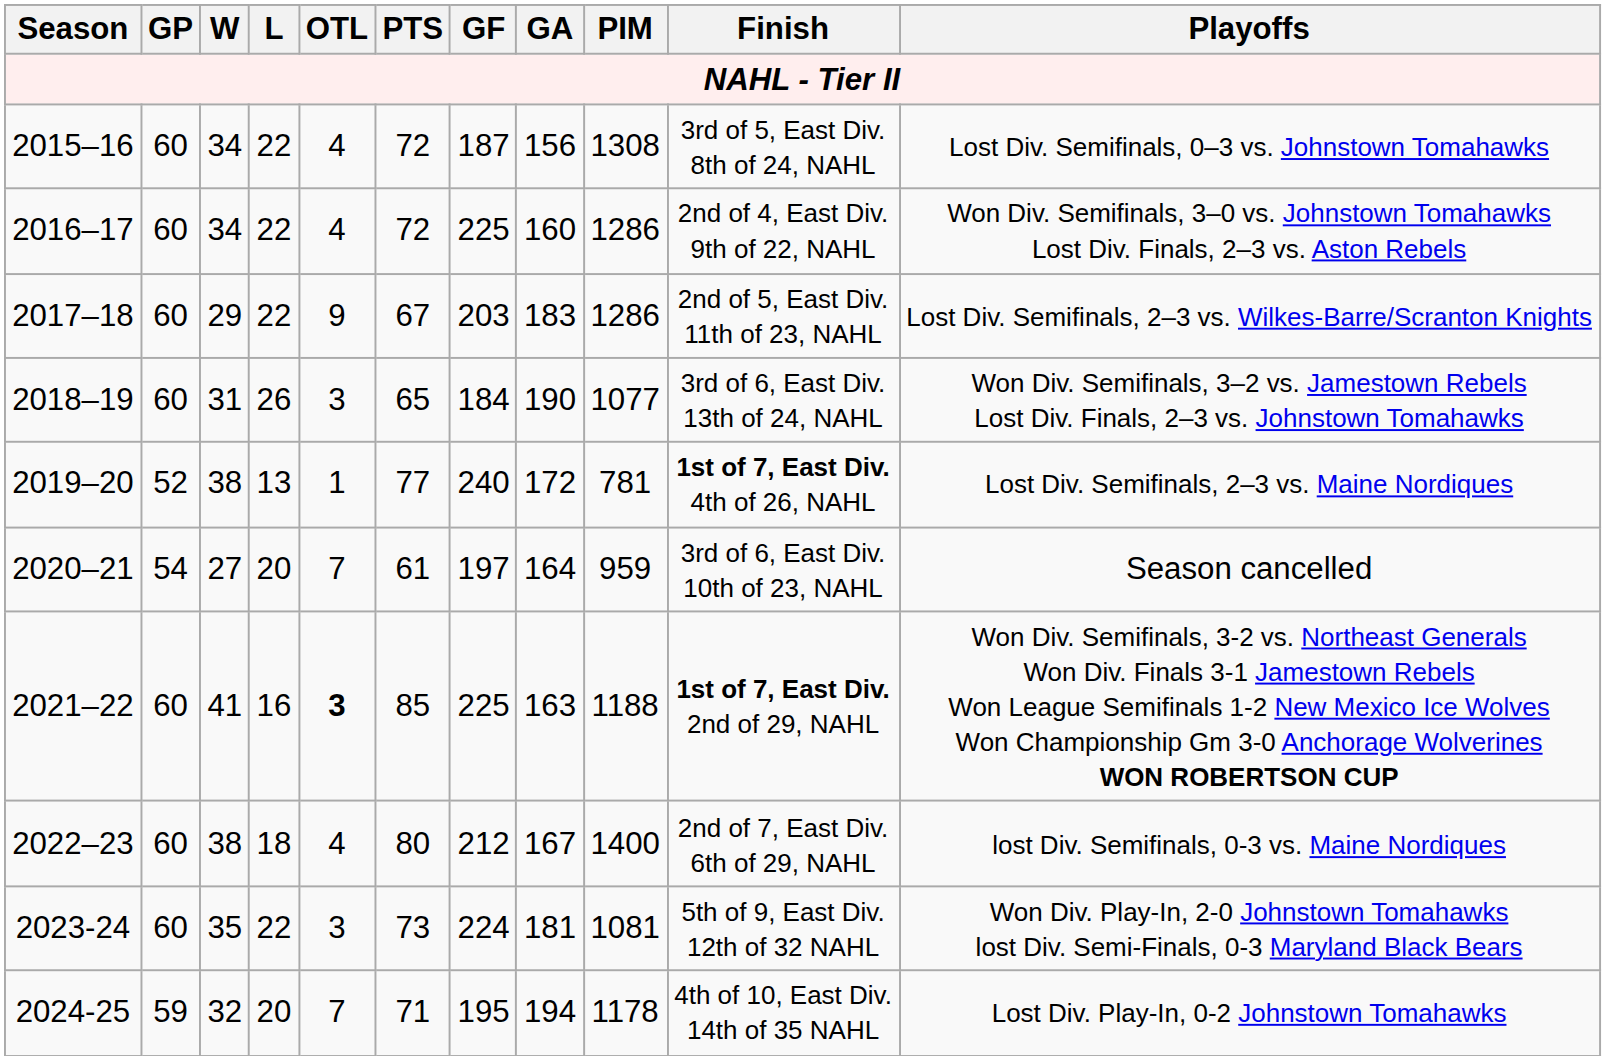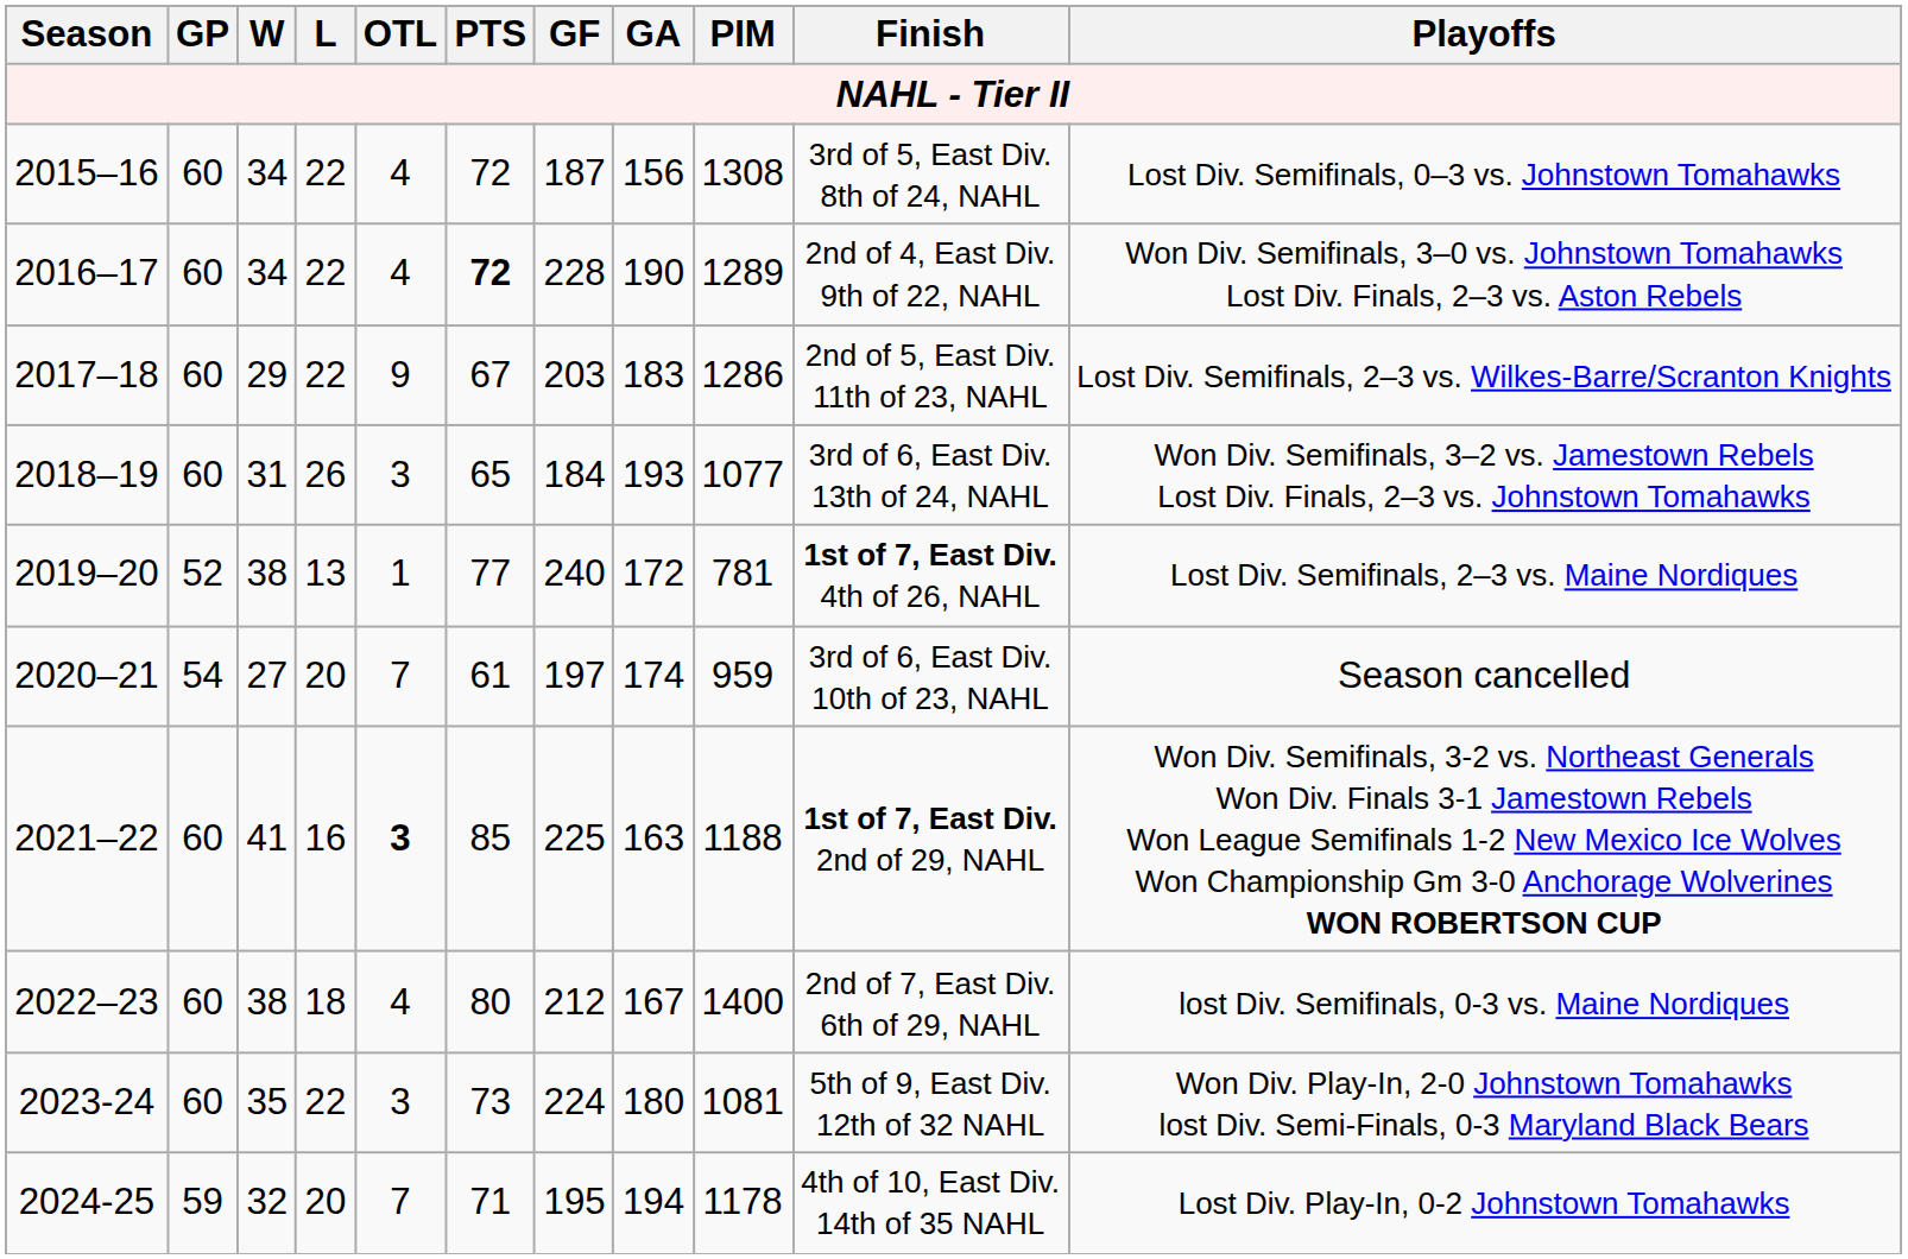2016–17 | PTS: normal -> bold
2016–17 | GF: 225 -> 228
2016–17 | GA: 160 -> 190
2016–17 | PIM: 1286 -> 1289
2018–19 | GA: 190 -> 193
2020–21 | GA: 164 -> 174
2023-24 | GA: 181 -> 180
